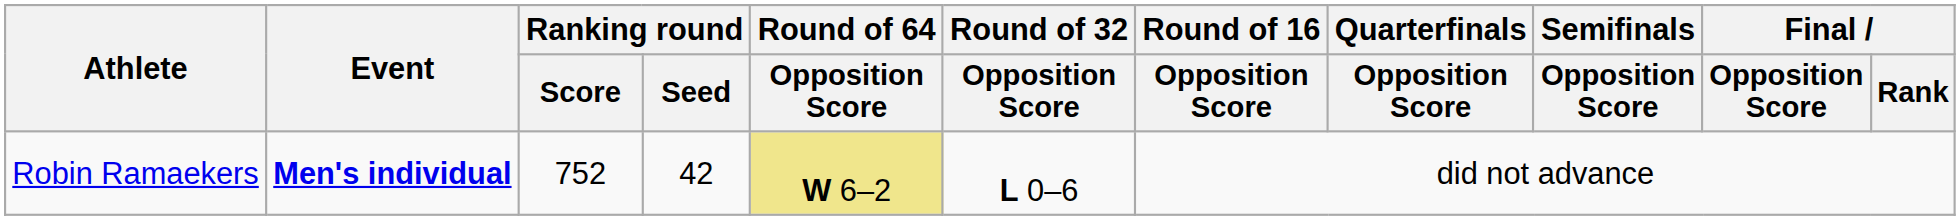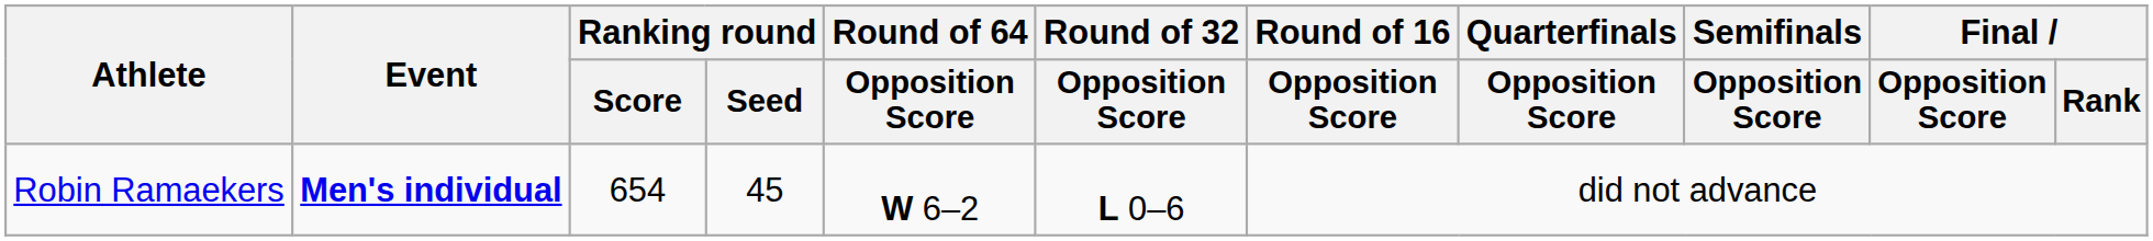Robin Ramaekers | Ranking round / Score: 752 -> 654
Robin Ramaekers | Ranking round / Seed: 42 -> 45
Robin Ramaekers | Round of 64 / Opposition Score: khaki background -> no background
